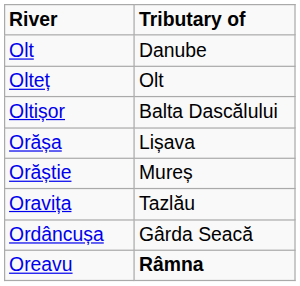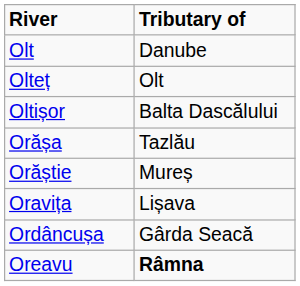Orășa | Tributary of: Lișava -> Tazlău
Oravița | Tributary of: Tazlău -> Lișava
